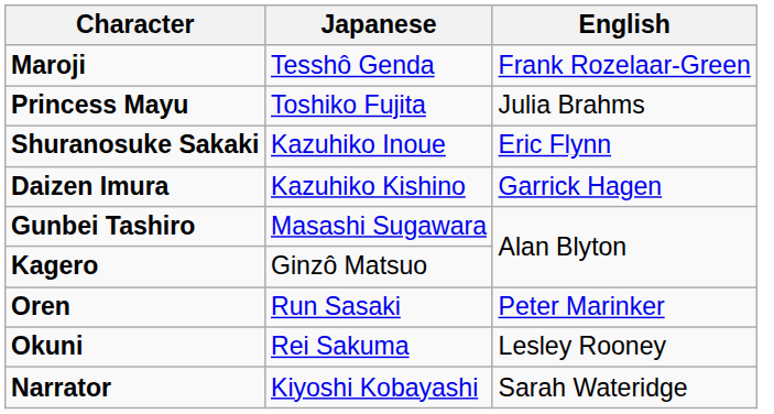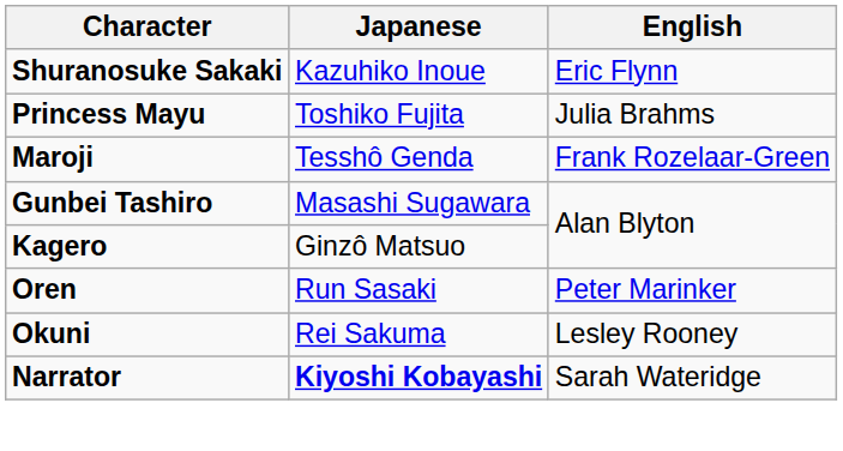rows swapped: Shuranosuke Sakaki <-> Maroji
- row: Daizen Imura | Kazuhiko Kishino | Garrick Hagen
Narrator | Japanese: normal -> bold
